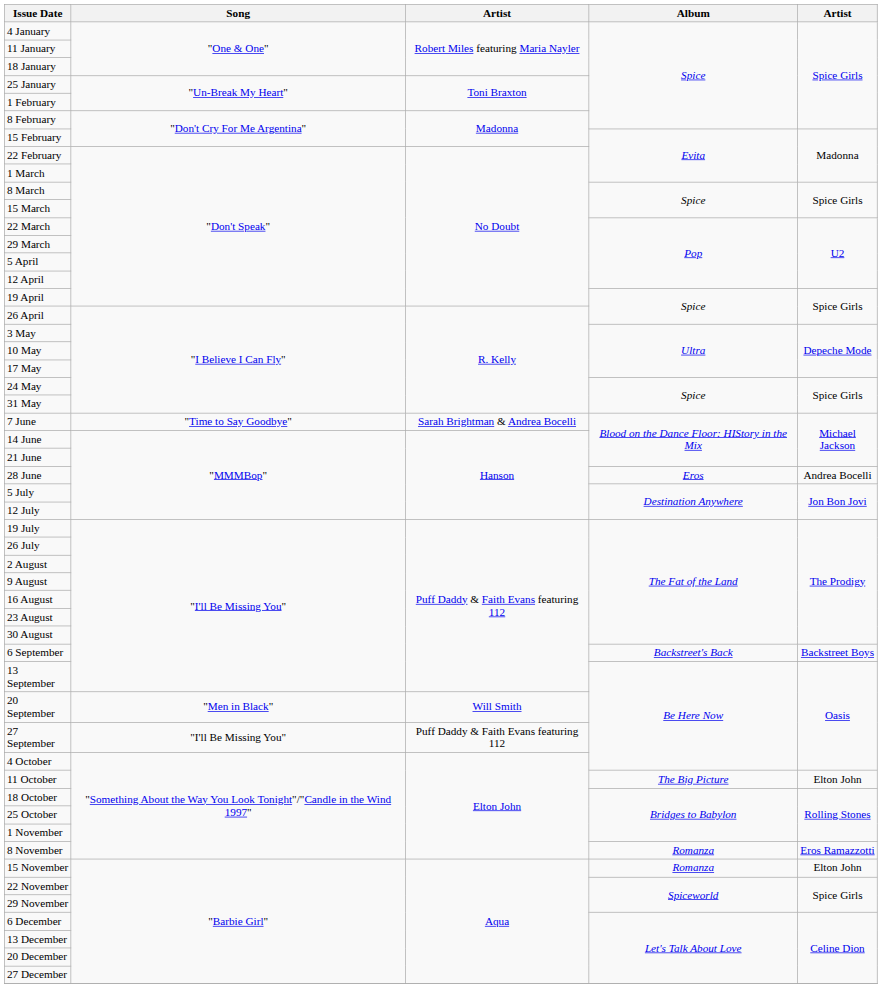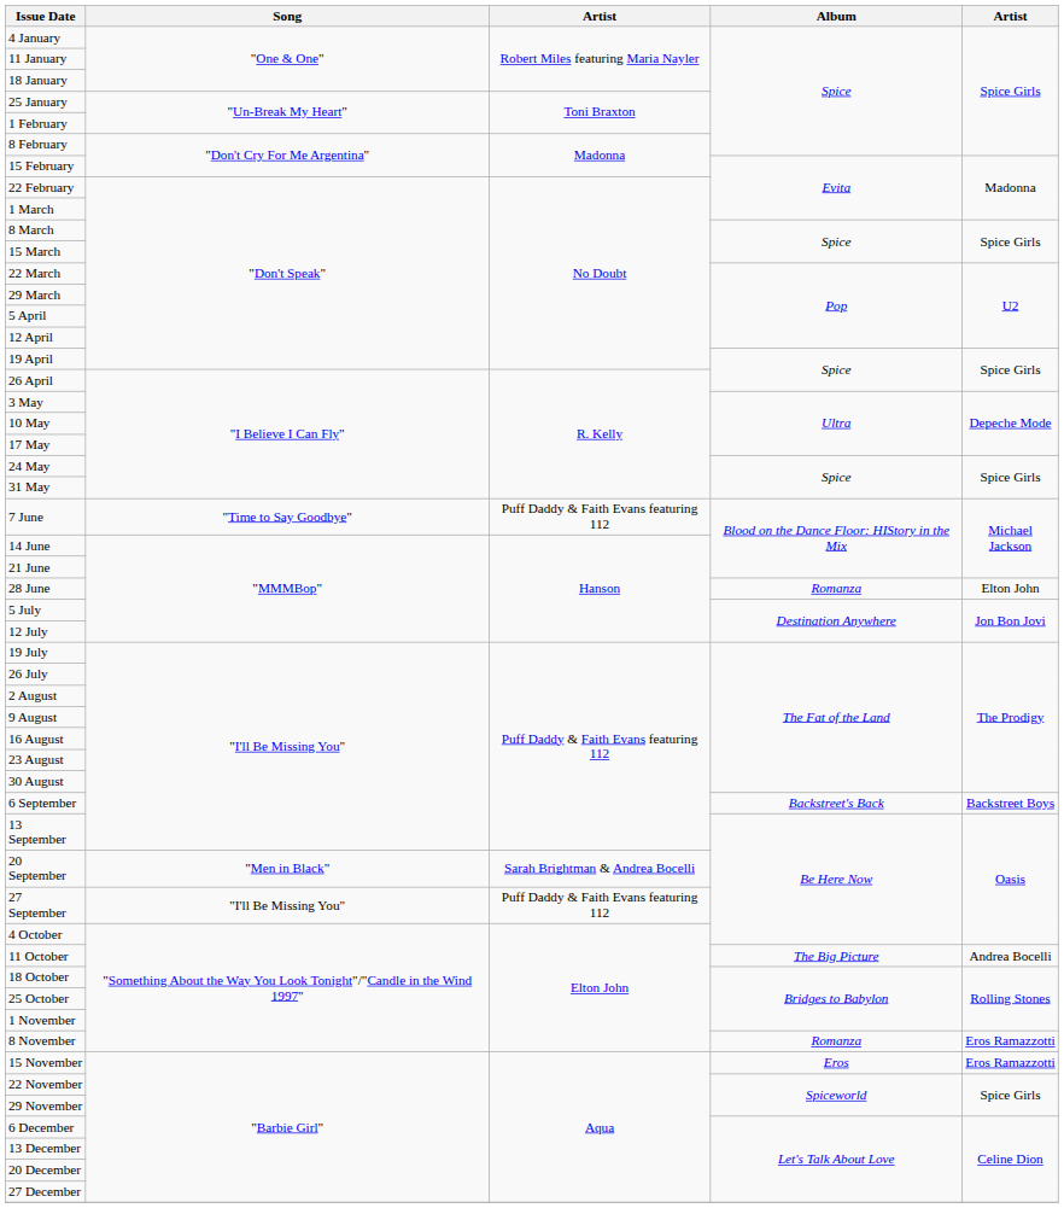7 June | column 3: Sarah Brightman & Andrea Bocelli -> Puff Daddy & Faith Evans featuring 112
28 June | Album: Eros -> Romanza
28 June | column 5: Andrea Bocelli -> Elton John
20 September | column 3: Will Smith -> Sarah Brightman & Andrea Bocelli
11 October | column 5: Elton John -> Andrea Bocelli
15 November | Album: Romanza -> Eros
15 November | column 5: Elton John -> Eros Ramazzotti
